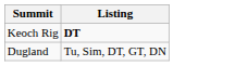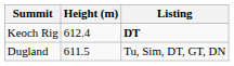+ column: Height (m) | 612.4 | 611.5
